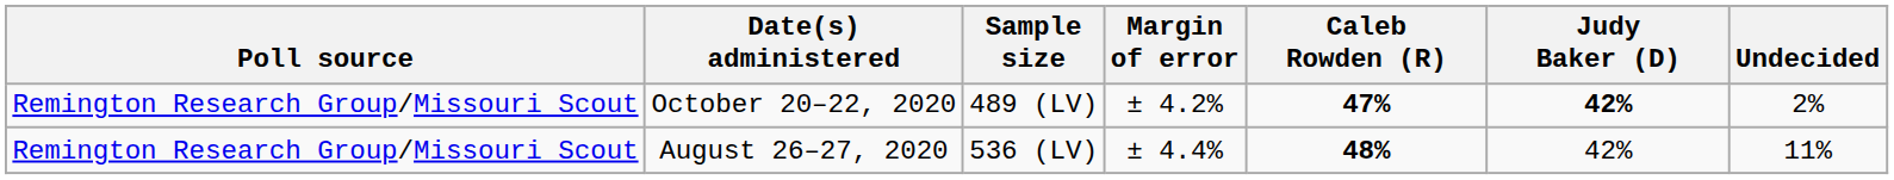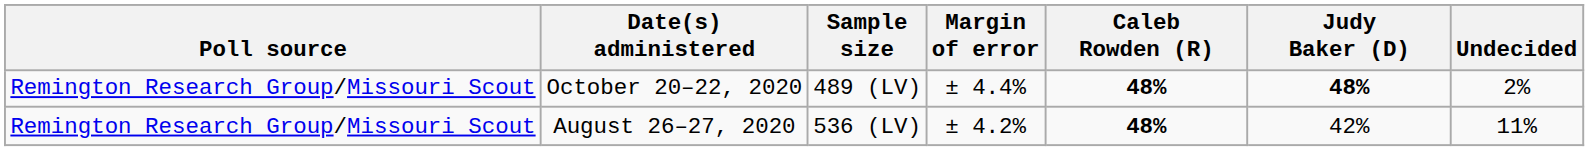October 20–22, 2020 | Margin of error: ± 4.2% -> ± 4.4%
October 20–22, 2020 | Caleb Rowden (R): 47% -> 48%
October 20–22, 2020 | Judy Baker (D): 42% -> 48%
August 26–27, 2020 | Margin of error: ± 4.4% -> ± 4.2%
